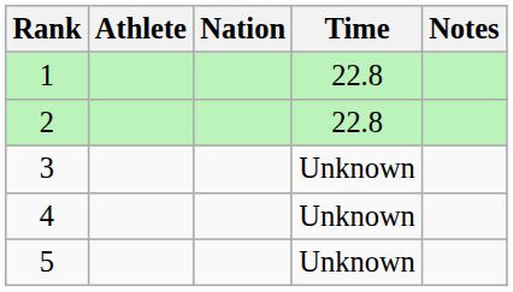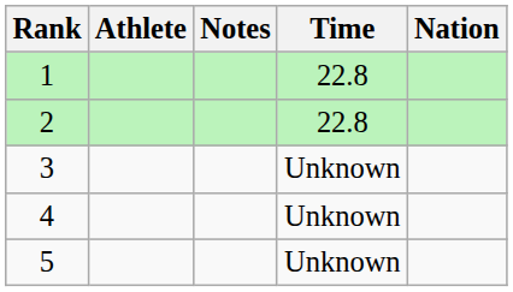columns swapped: Nation <-> Notes
